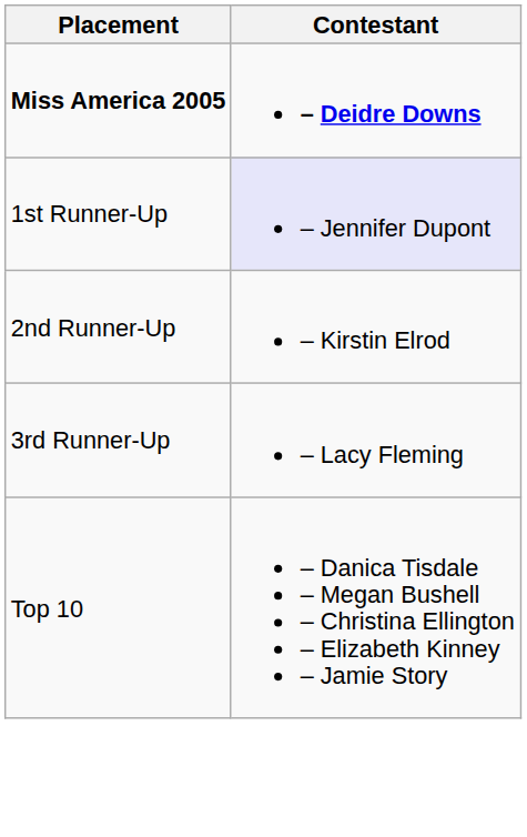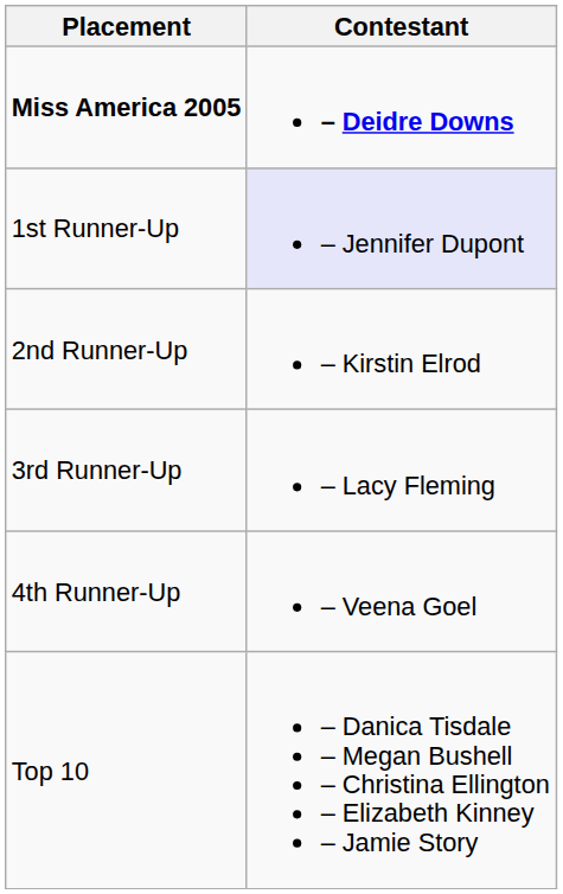+ row: 4th Runner-Up | – Veena Goel
